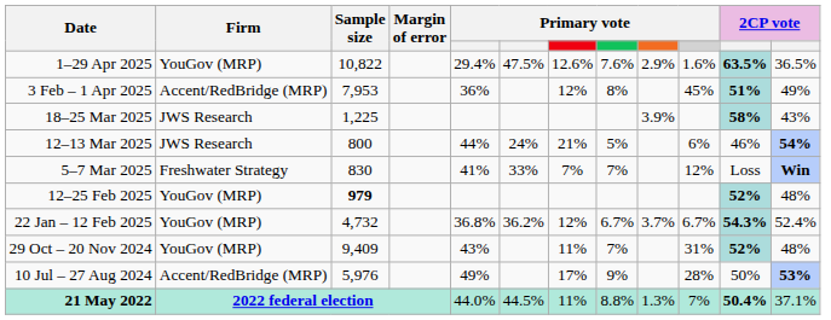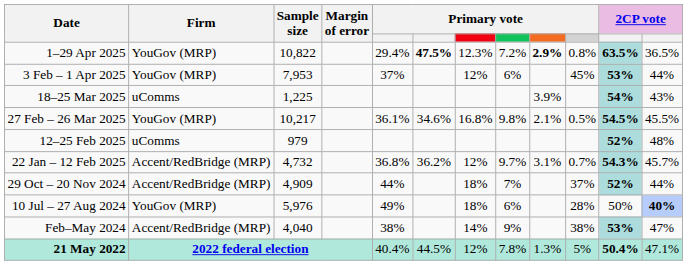1–29 Apr 2025 | column 6: normal -> bold
1–29 Apr 2025 | column 7: 12.6% -> 12.3%
1–29 Apr 2025 | column 8: 7.6% -> 7.2%
1–29 Apr 2025 | column 9: normal -> bold
1–29 Apr 2025 | column 10: 1.6% -> 0.8%
3 Feb – 1 Apr 2025 | Firm: Accent/RedBridge (MRP) -> YouGov (MRP)
3 Feb – 1 Apr 2025 | column 5: 36% -> 37%
3 Feb – 1 Apr 2025 | column 8: 8% -> 6%
3 Feb – 1 Apr 2025 | column 11: 51% -> 53%
3 Feb – 1 Apr 2025 | column 12: 49% -> 44%
18–25 Mar 2025 | Firm: JWS Research -> uComms
18–25 Mar 2025 | column 11: 58% -> 54%
- row: 12–13 Mar 2025 | JWS Research | 800 | 44% | 24% | 21% | 5% | 6% | 46% | 54%
- row: 5–7 Mar 2025 | Freshwater Strategy | 830 | 41% | 33% | 7% | 7% | 12% | Loss | Win
+ row: 27 Feb – 26 Mar 2025 | YouGov (MRP) | 10,217 | 36.1% | 34.6% | 16.8% | 9.8% | 2.1% | 0.5% | 54.5% | 45.5%
12–25 Feb 2025 | Firm: YouGov (MRP) -> uComms
12–25 Feb 2025 | Sample size: bold -> normal
22 Jan – 12 Feb 2025 | Firm: YouGov (MRP) -> Accent/RedBridge (MRP)
22 Jan – 12 Feb 2025 | column 8: 6.7% -> 9.7%
22 Jan – 12 Feb 2025 | column 9: 3.7% -> 3.1%
22 Jan – 12 Feb 2025 | column 10: 6.7% -> 0.7%
22 Jan – 12 Feb 2025 | column 12: 52.4% -> 45.7%
29 Oct – 20 Nov 2024 | Firm: YouGov (MRP) -> Accent/RedBridge (MRP)
29 Oct – 20 Nov 2024 | Sample size: 9,409 -> 4,909
29 Oct – 20 Nov 2024 | column 5: 43% -> 44%
29 Oct – 20 Nov 2024 | column 7: 11% -> 18%
29 Oct – 20 Nov 2024 | column 10: 31% -> 37%
29 Oct – 20 Nov 2024 | column 12: 48% -> 44%
10 Jul – 27 Aug 2024 | Firm: Accent/RedBridge (MRP) -> YouGov (MRP)
10 Jul – 27 Aug 2024 | column 7: 17% -> 18%
10 Jul – 27 Aug 2024 | column 8: 9% -> 6%
10 Jul – 27 Aug 2024 | column 12: 53% -> 40%
+ row: Feb–May 2024 | Accent/RedBridge (MRP) | 4,040 | 38% | 14% | 9% | 38% | 53% | 47%
21 May 2022 | column 5: 44.0% -> 40.4%
21 May 2022 | column 7: 11% -> 12%
21 May 2022 | column 8: 8.8% -> 7.8%
21 May 2022 | column 10: 7% -> 5%
21 May 2022 | column 12: 37.1% -> 47.1%
